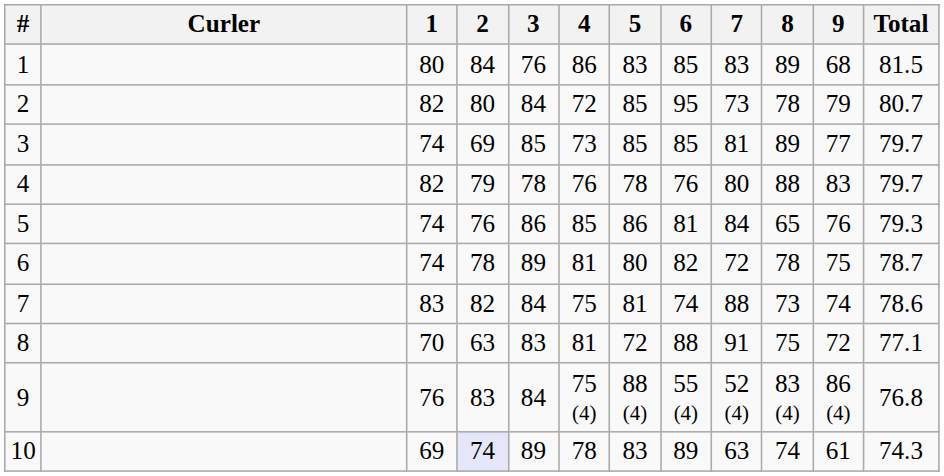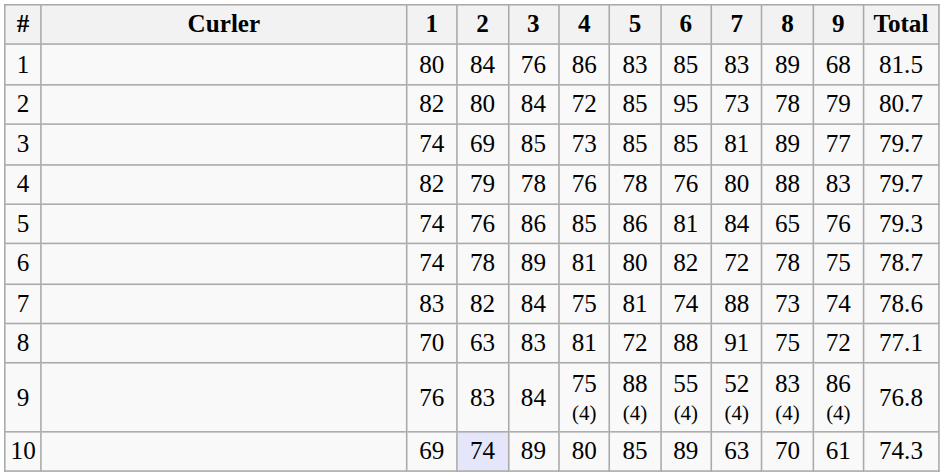10 | 4: 78 -> 80
10 | 5: 83 -> 85
10 | 8: 74 -> 70
